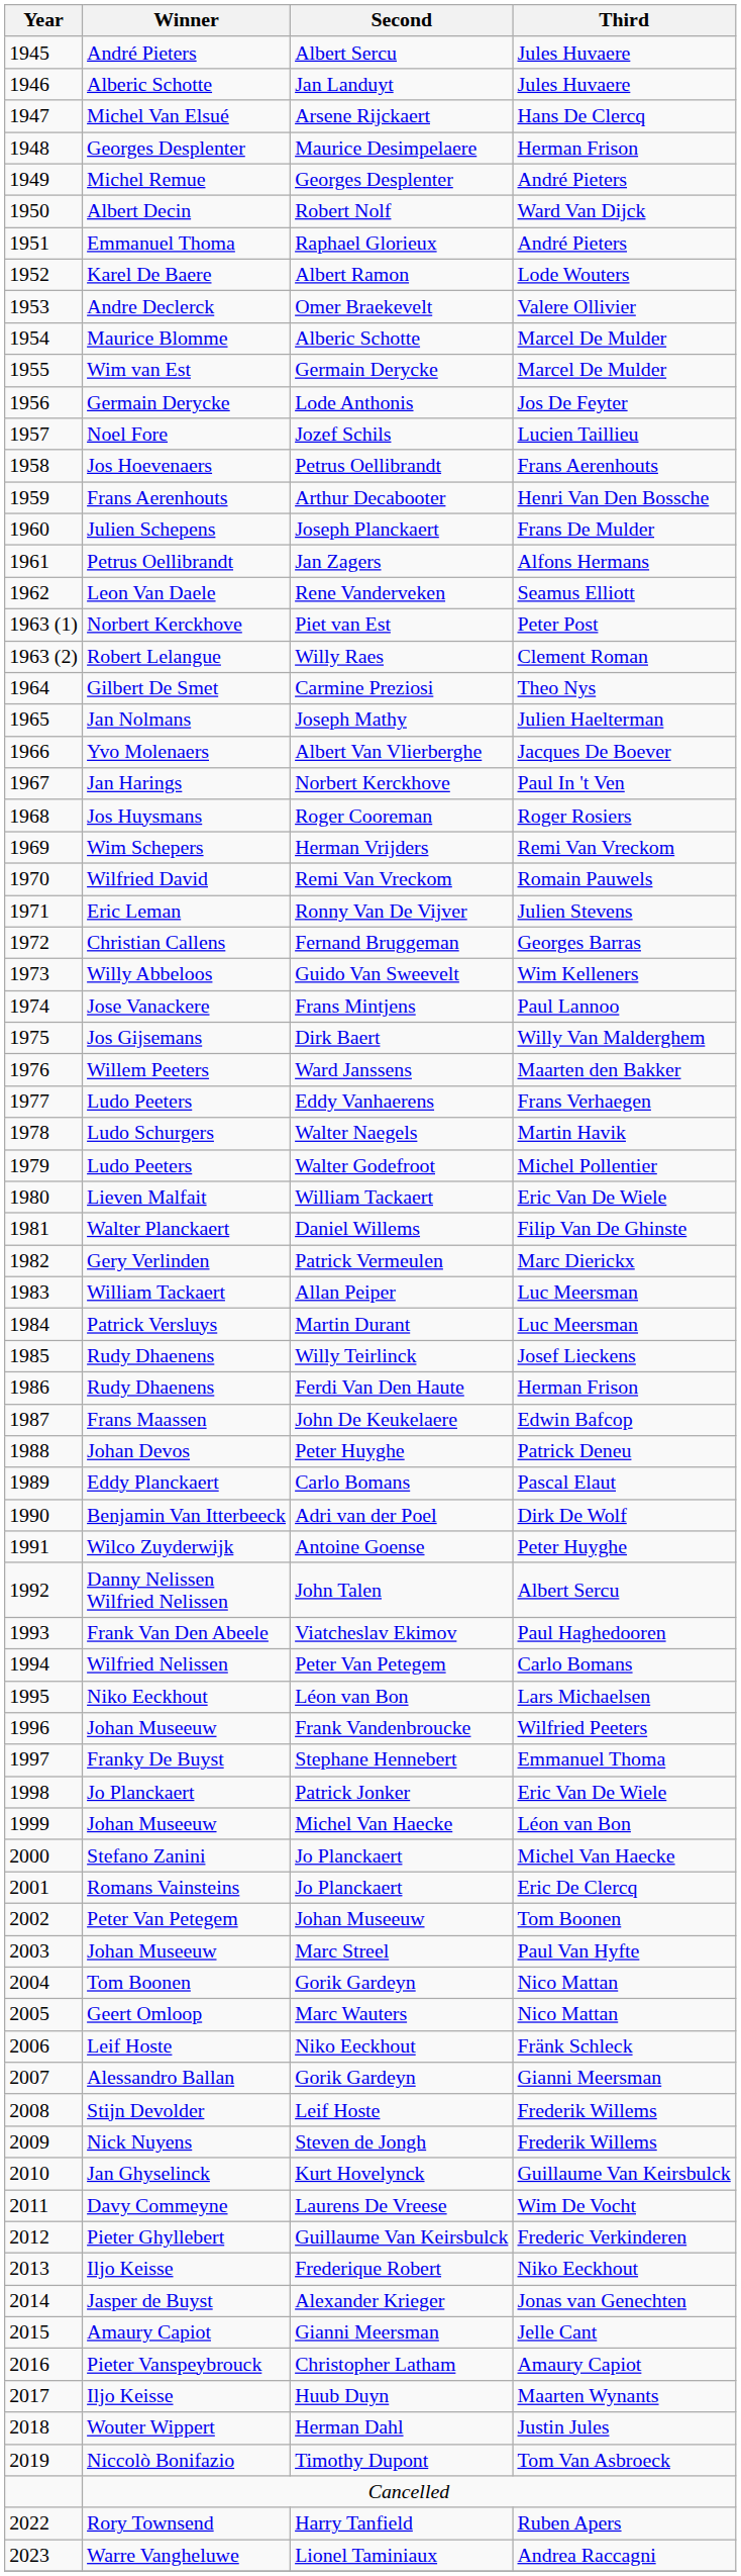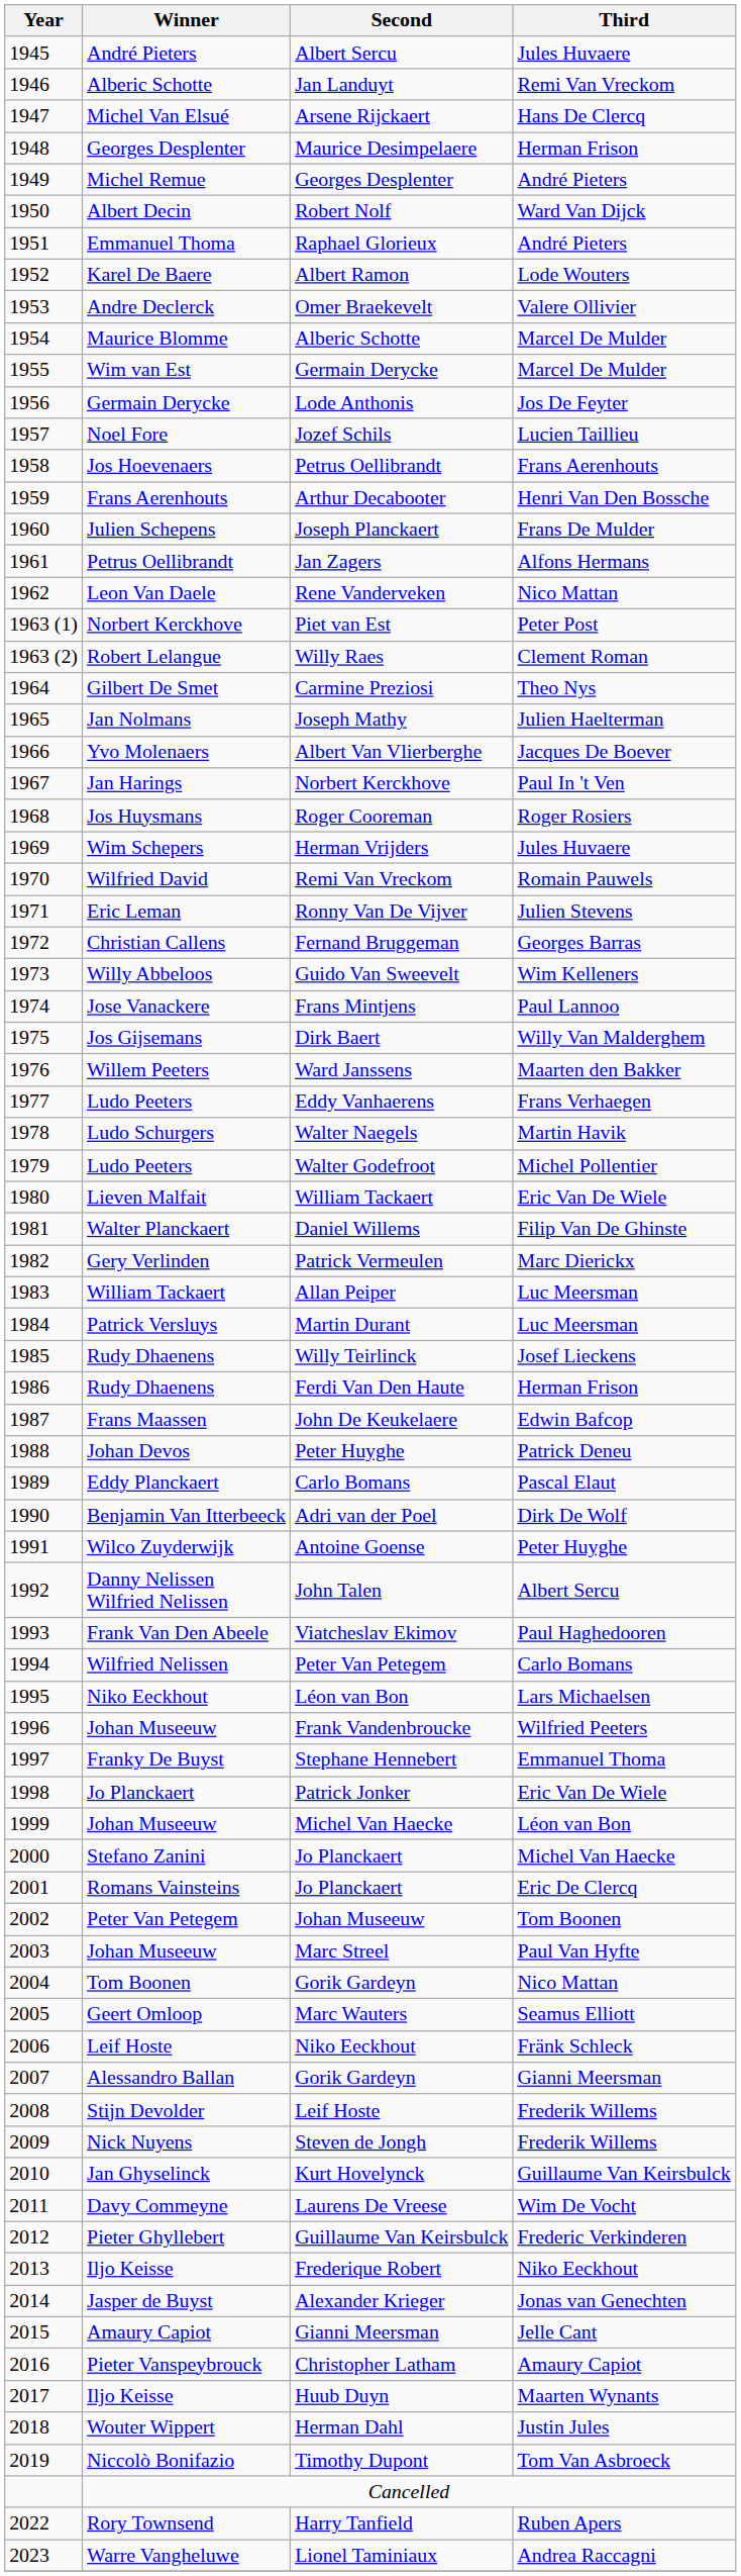Jan Landuyt | Third: Jules Huvaere -> Remi Van Vreckom
Rene Vanderveken | Third: Seamus Elliott -> Nico Mattan
Herman Vrijders | Third: Remi Van Vreckom -> Jules Huvaere
Marc Wauters | Third: Nico Mattan -> Seamus Elliott
